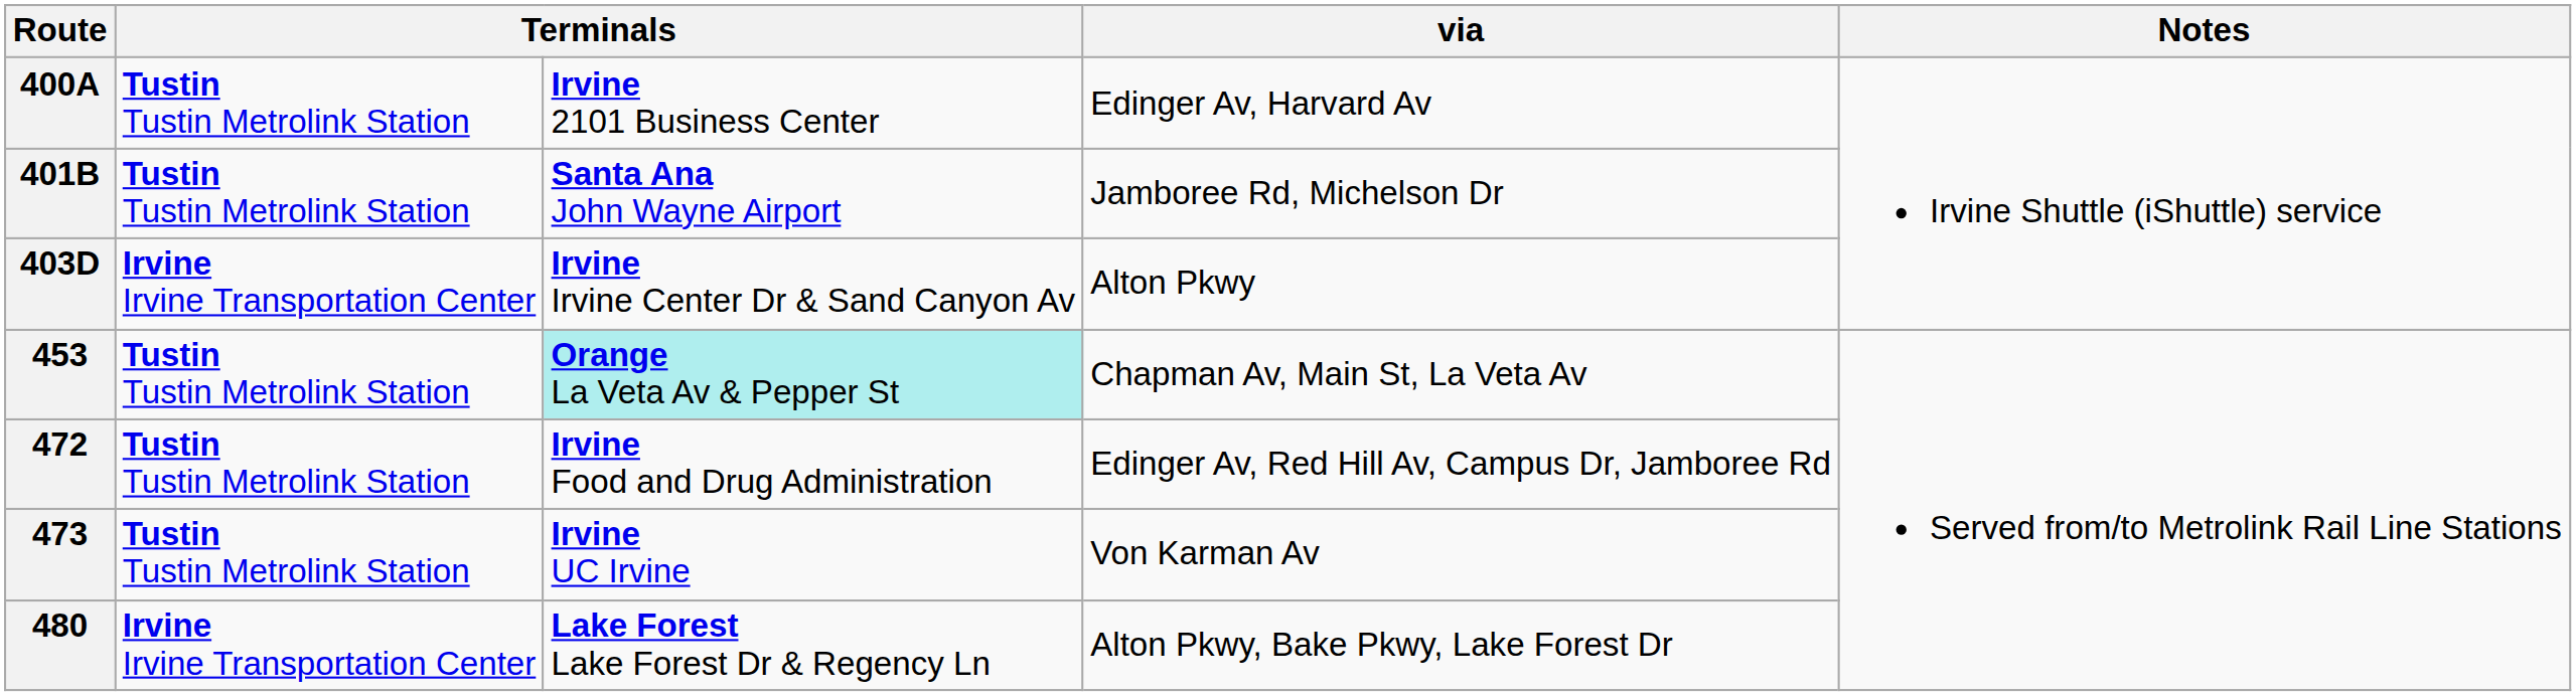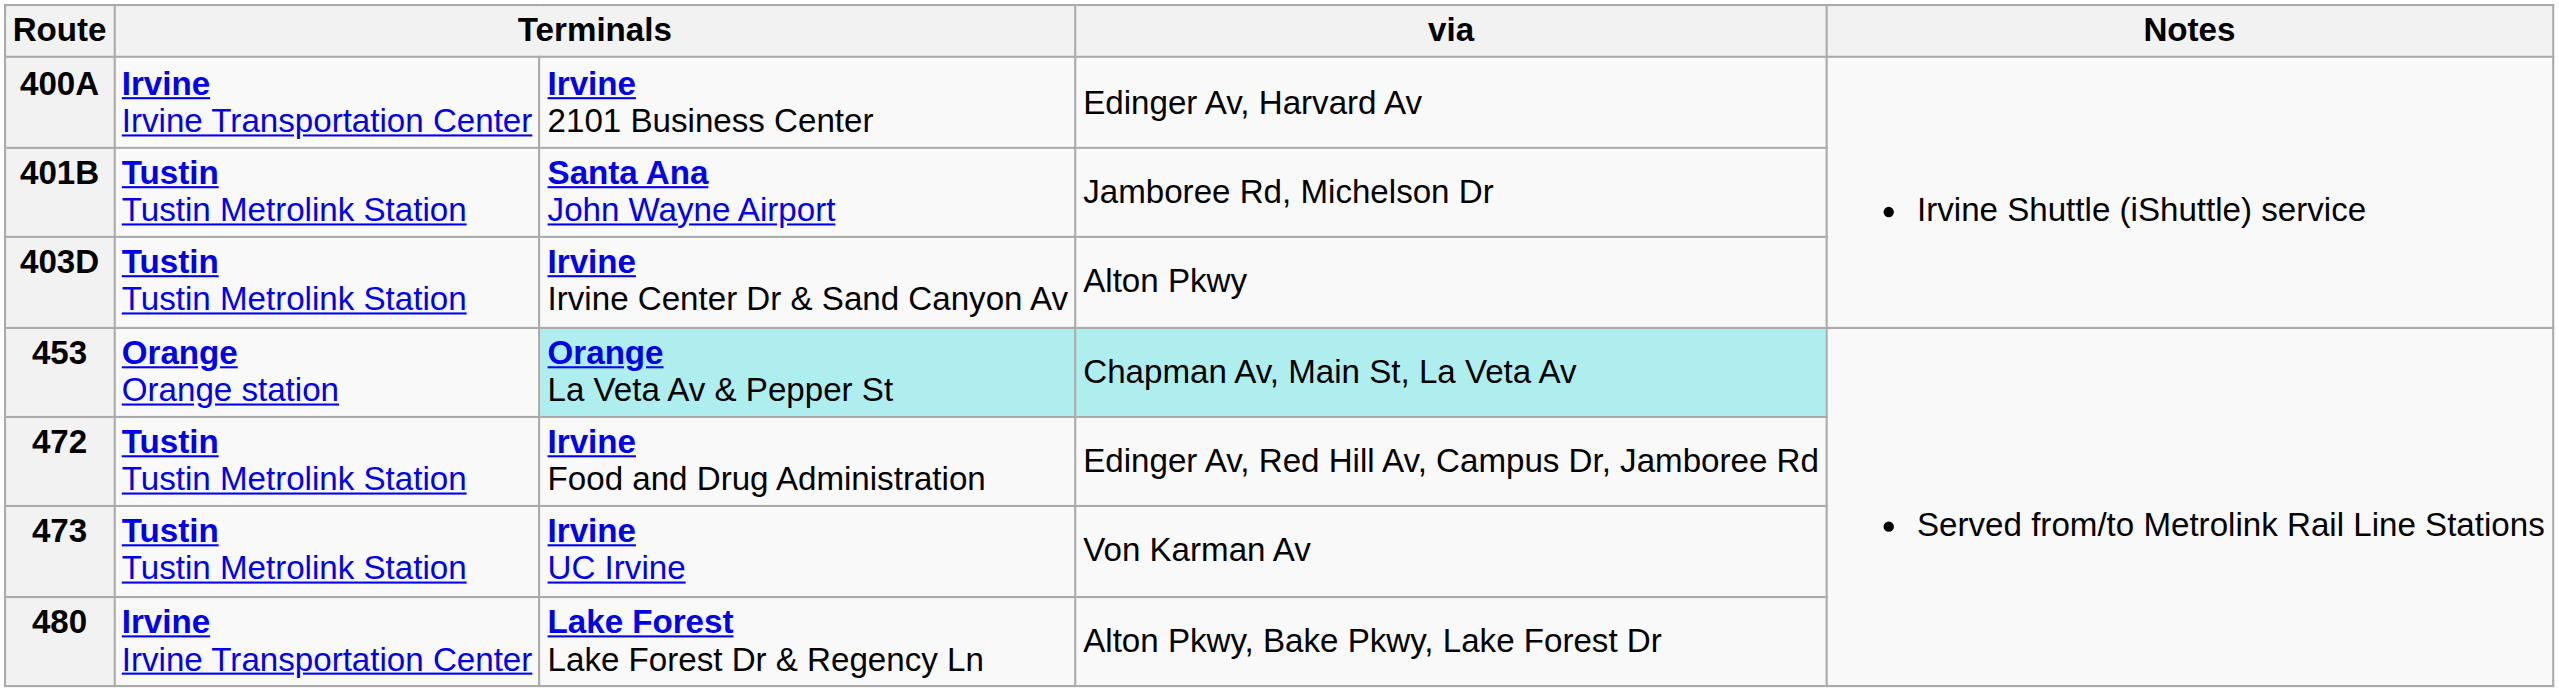400A | column 2: Tustin Tustin Metrolink Station -> Irvine Irvine Transportation Center
403D | column 2: Irvine Irvine Transportation Center -> Tustin Tustin Metrolink Station
453 | column 2: Tustin Tustin Metrolink Station -> Orange Orange station
453 | via: no background -> paleturquoise background
